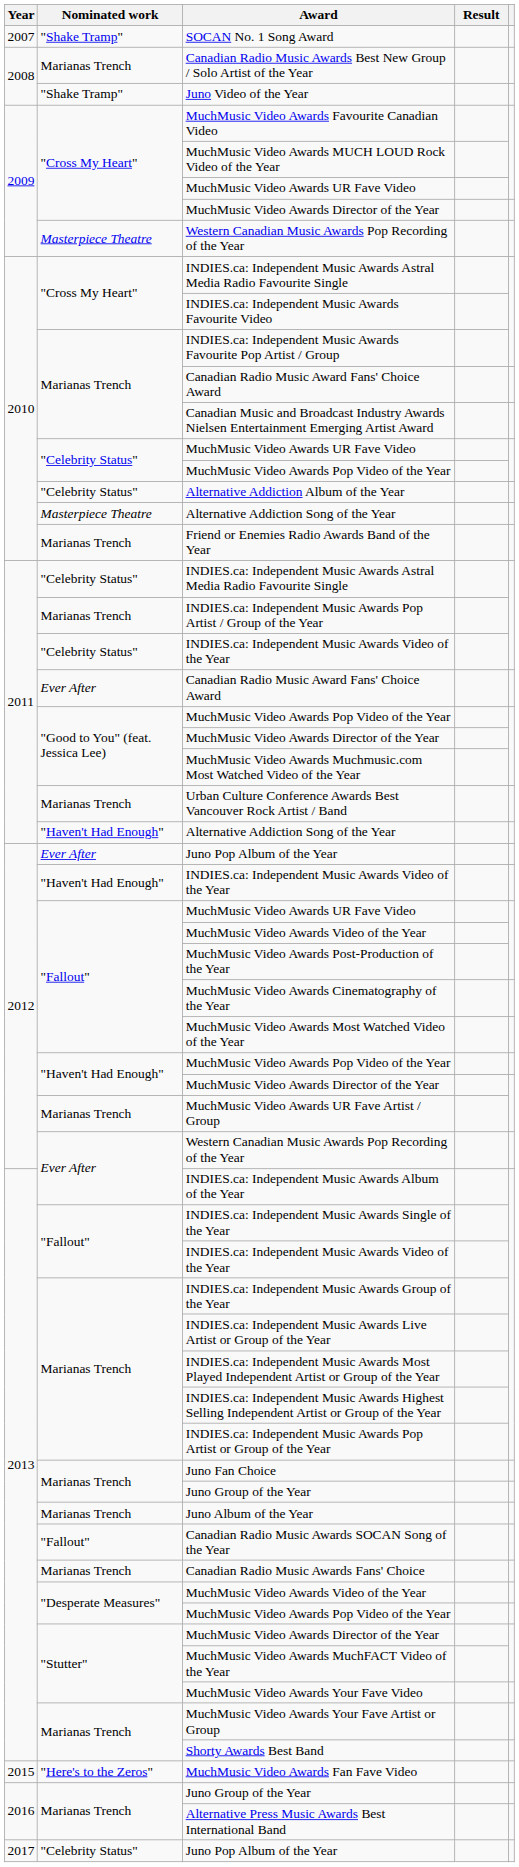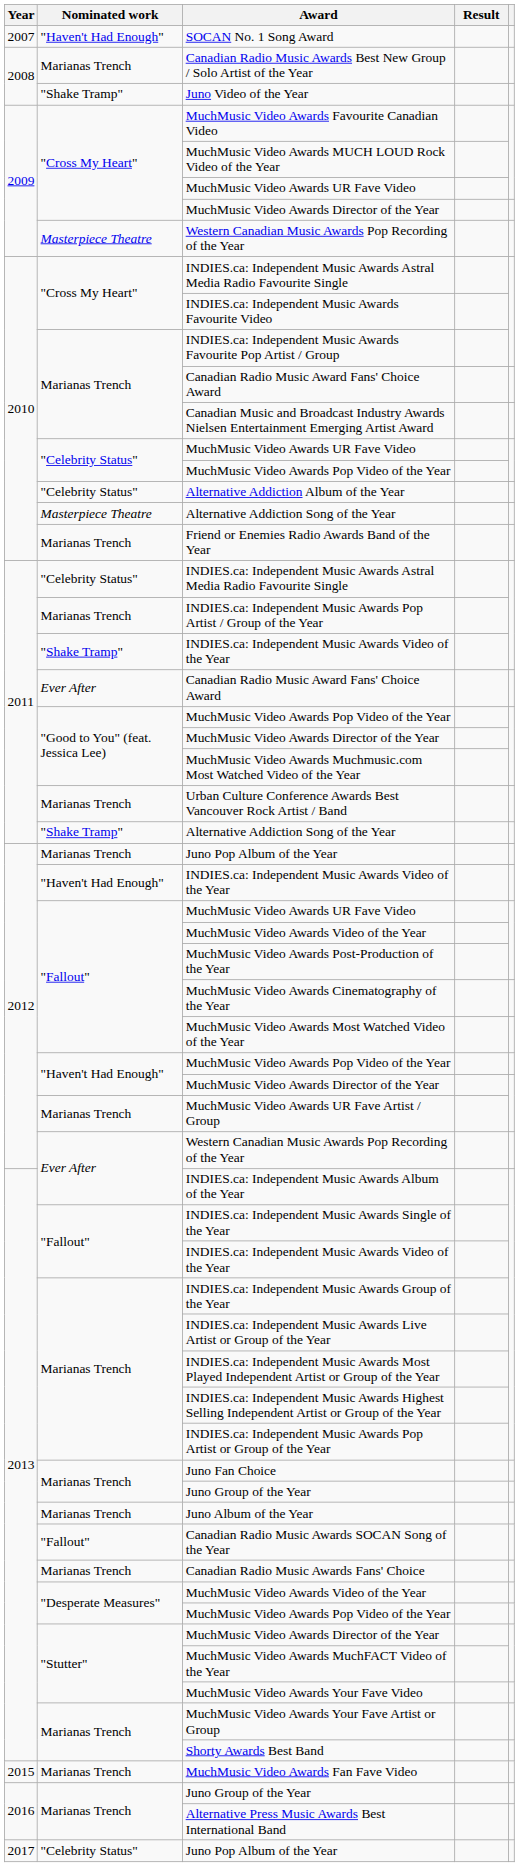SOCAN No. 1 Song Award | Nominated work: "Shake Tramp" -> "Haven't Had Enough"
2011 / INDIES.ca: Independent Music Awards Video of the Year | Nominated work: "Celebrity Status" -> "Shake Tramp"
2011 / Alternative Addiction Song of the Year | Nominated work: "Haven't Had Enough" -> "Shake Tramp"
2012 / Juno Pop Album of the Year | Nominated work: Ever After -> Marianas Trench
MuchMusic Video Awards Fan Fave Video | Nominated work: "Here's to the Zeros" -> Marianas Trench
